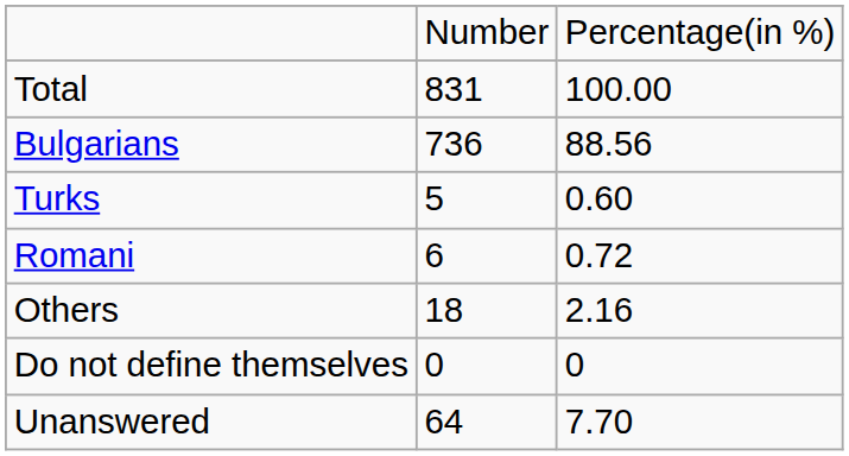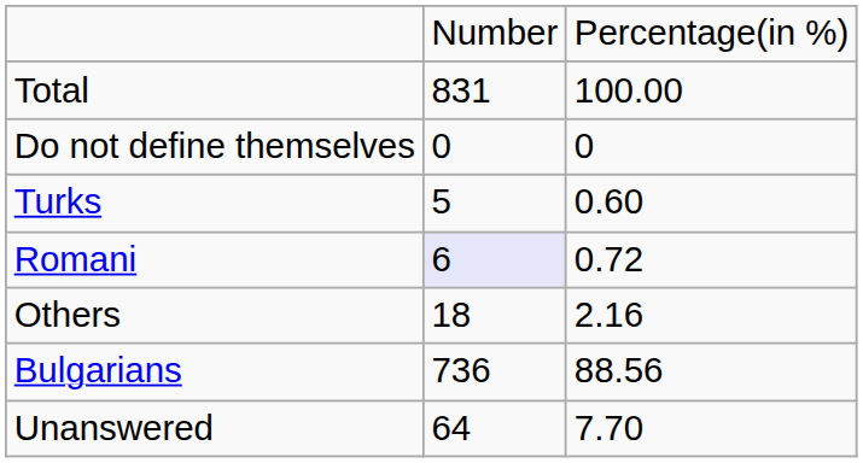rows swapped: Bulgarians <-> Do not define themselves
Romani | column 2: no background -> lavender background
